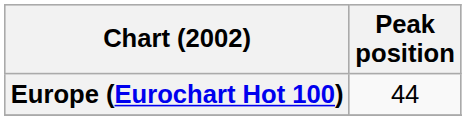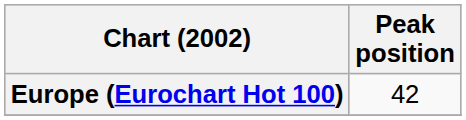Europe (Eurochart Hot 100) | Peak position: 44 -> 42
